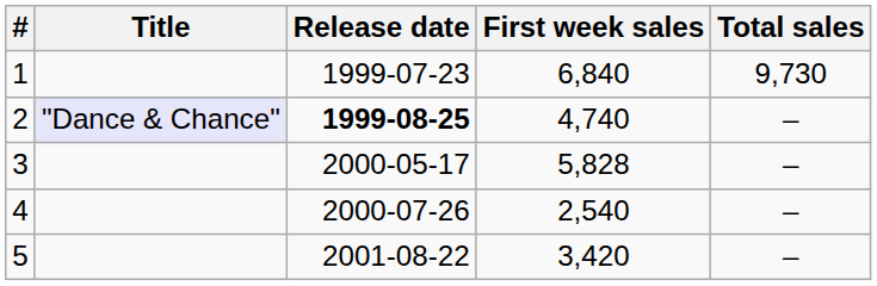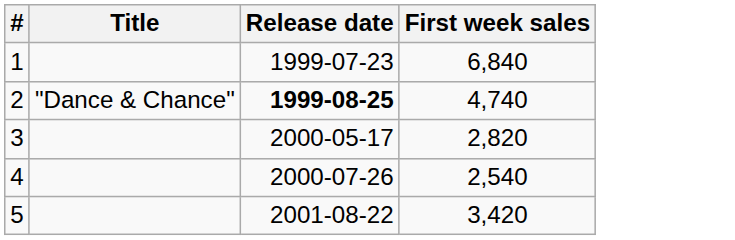- column: Total sales | 9,730 | – | – | – | –
2 | Title: lavender background -> no background
3 | First week sales: 5,828 -> 2,820
